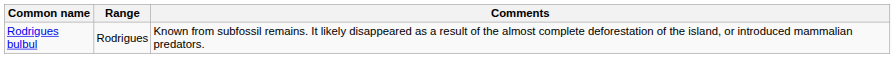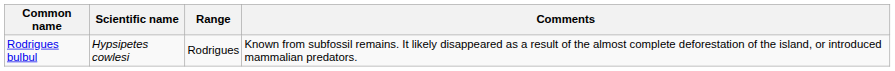+ column: Scientific name | Hypsipetes cowlesi
